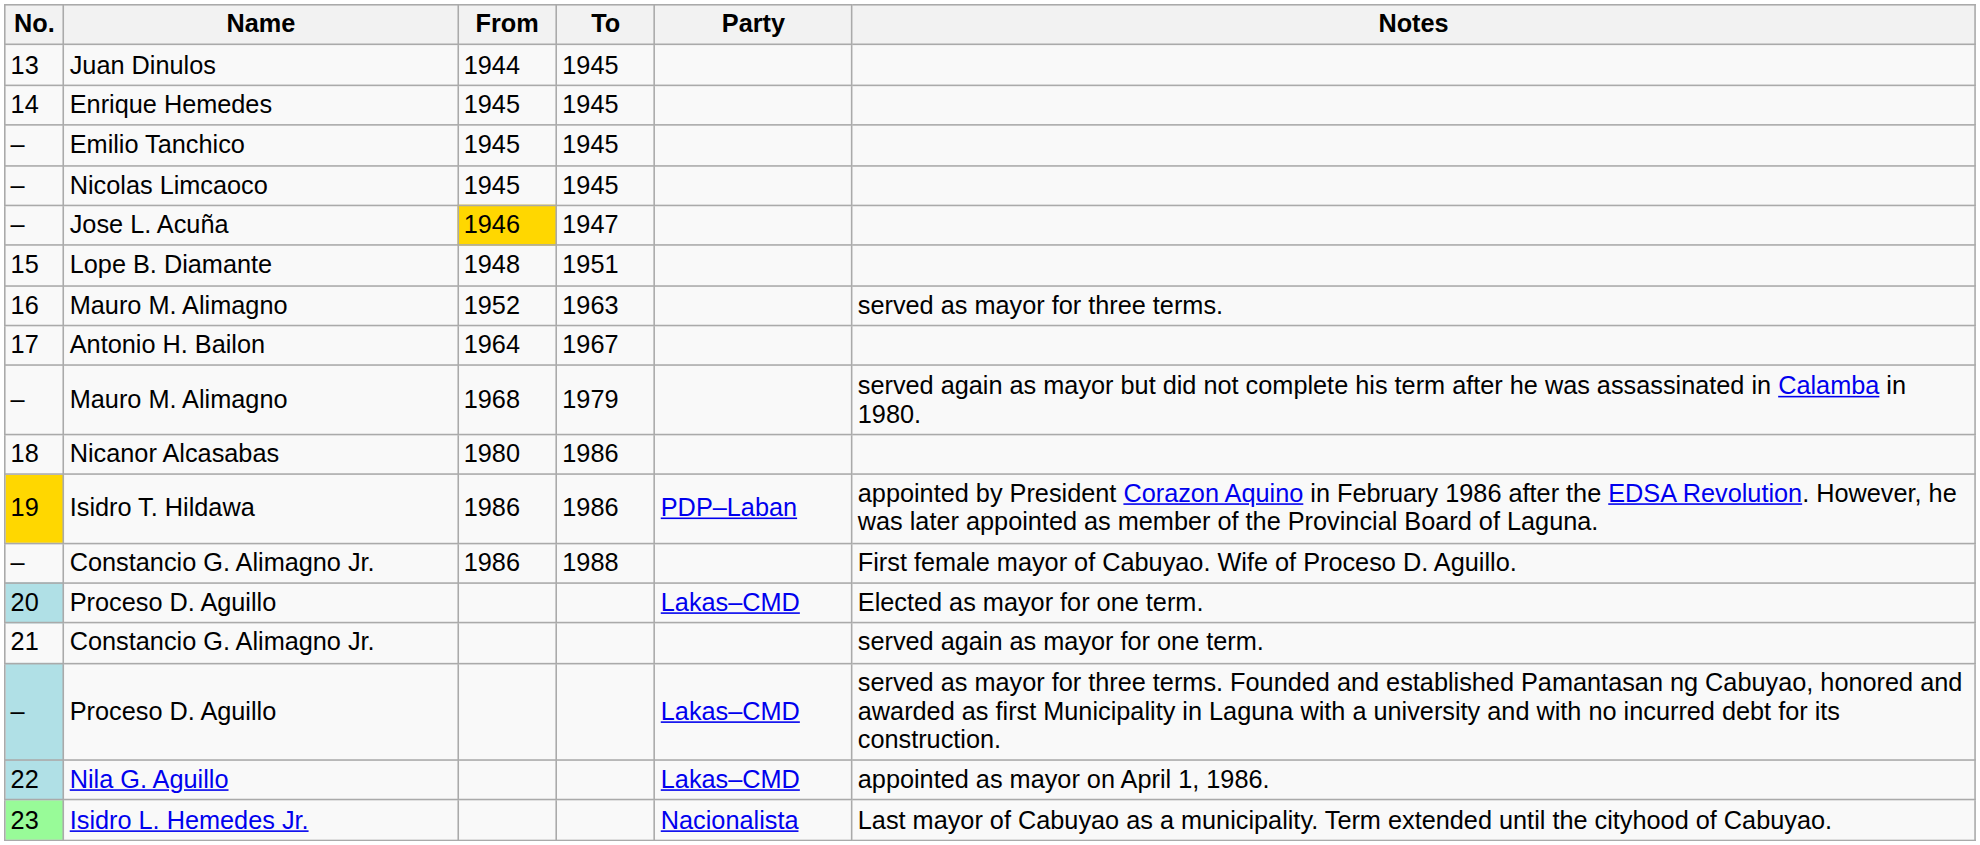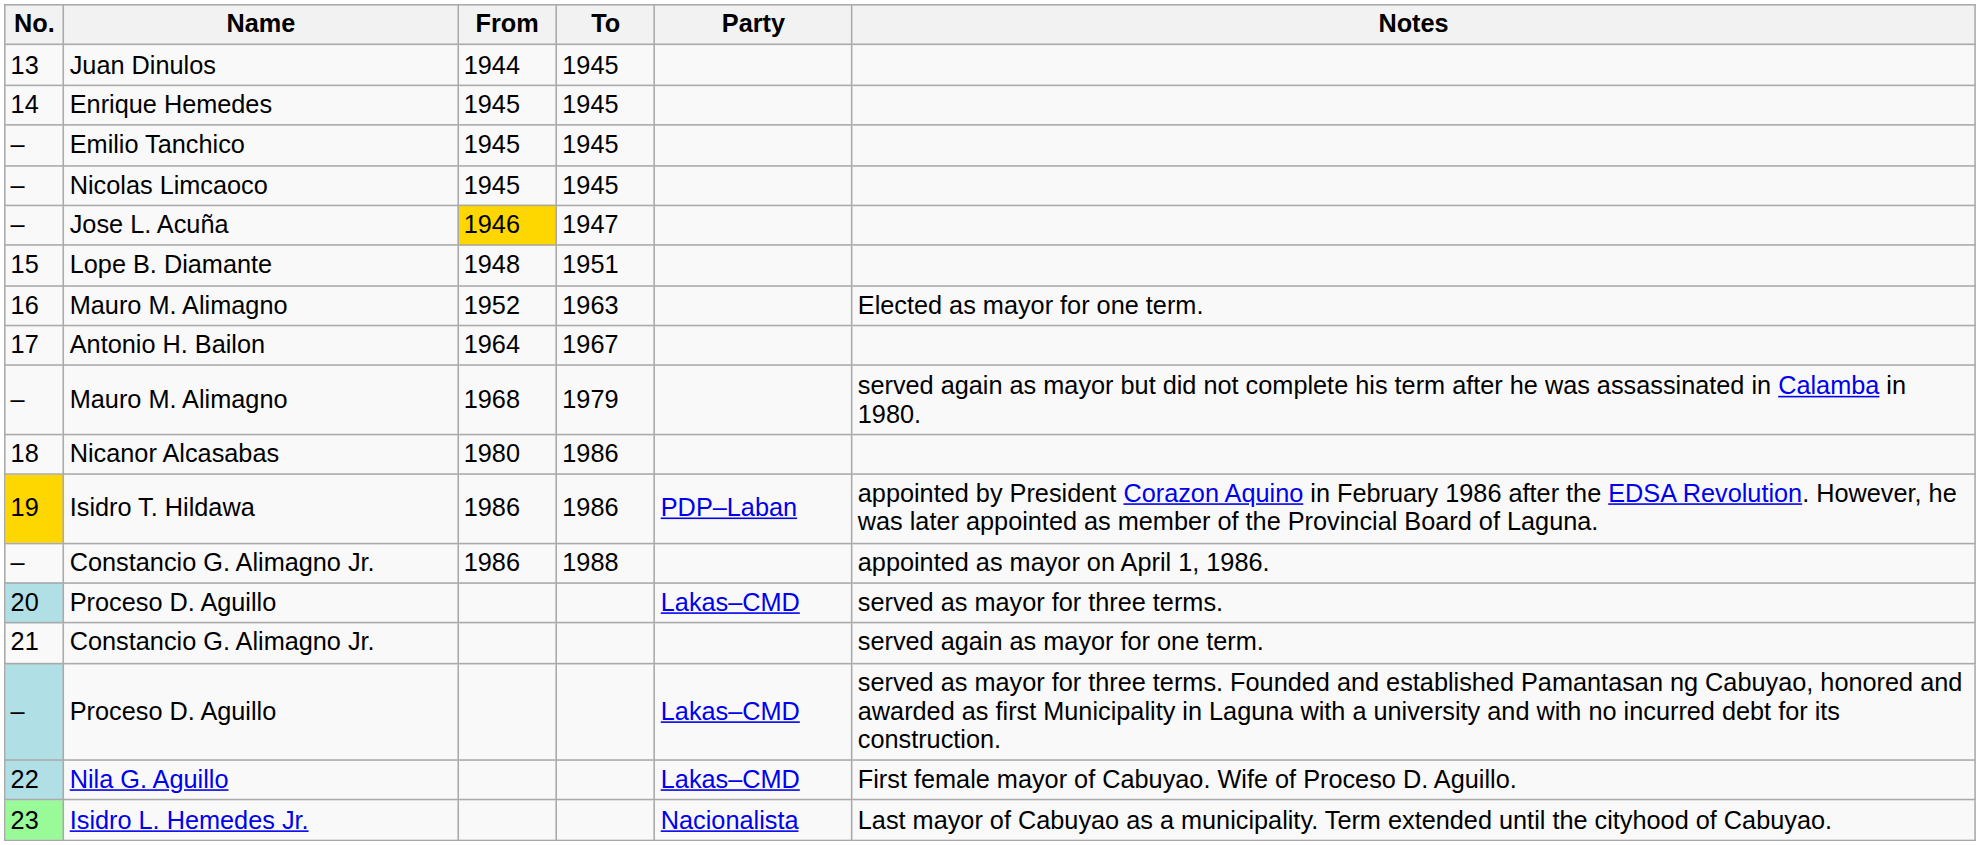16 / Mauro M. Alimagno | Notes: served as mayor for three terms. -> Elected as mayor for one term.
– / Constancio G. Alimagno Jr. | Notes: First female mayor of Cabuyao. Wife of Proceso D. Aguillo. -> appointed as mayor on April 1, 1986.
20 / Proceso D. Aguillo | Notes: Elected as mayor for one term. -> served as mayor for three terms.
Nila G. Aguillo | Notes: appointed as mayor on April 1, 1986. -> First female mayor of Cabuyao. Wife of Proceso D. Aguillo.
